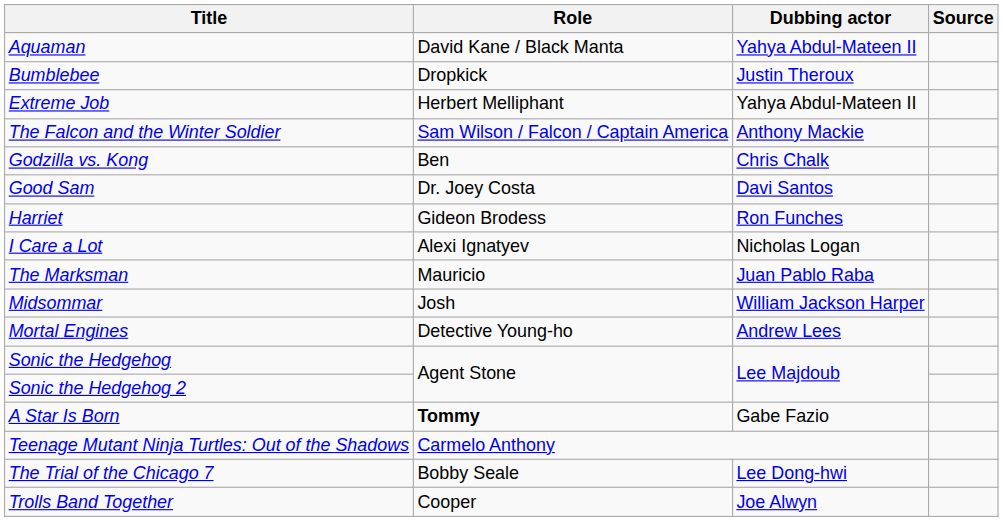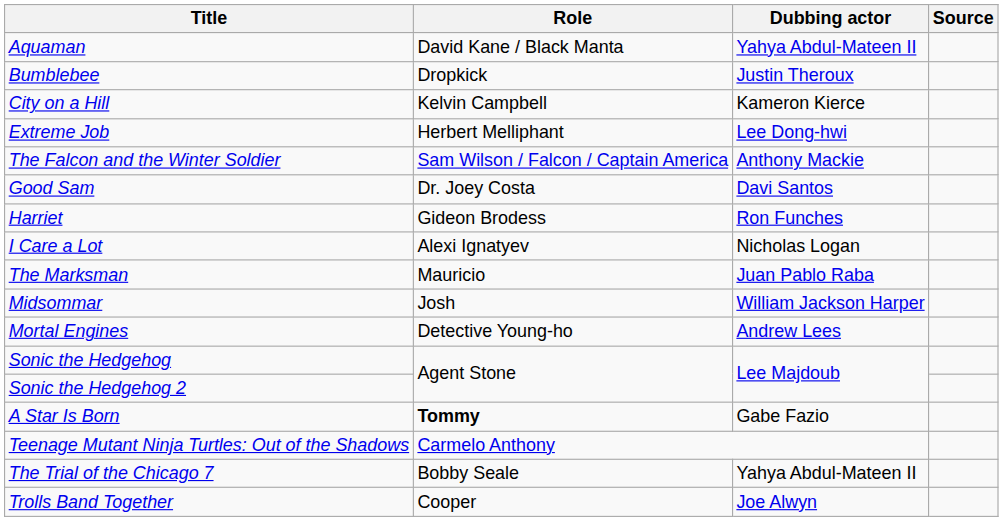+ row: City on a Hill | Kelvin Campbell | Kameron Kierce
Extreme Job | Dubbing actor: Yahya Abdul-Mateen II -> Lee Dong-hwi
- row: Godzilla vs. Kong | Ben | Chris Chalk
The Trial of the Chicago 7 | Dubbing actor: Lee Dong-hwi -> Yahya Abdul-Mateen II
